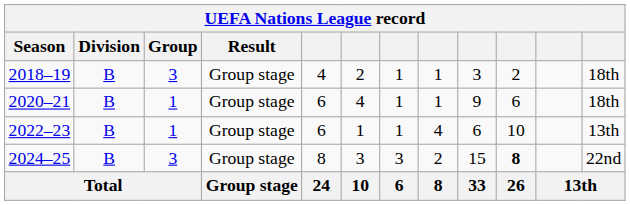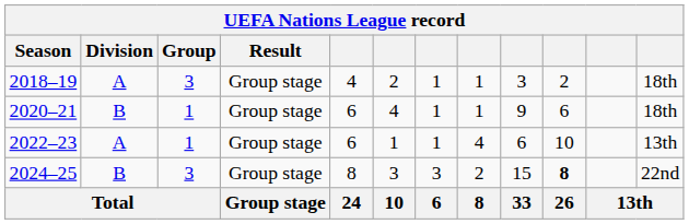2018–19 | Division: B -> A
2022–23 | Division: B -> A
